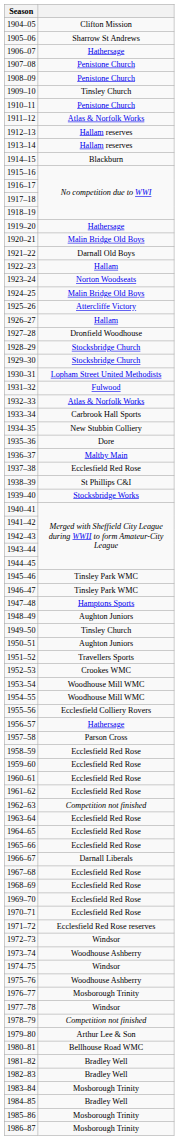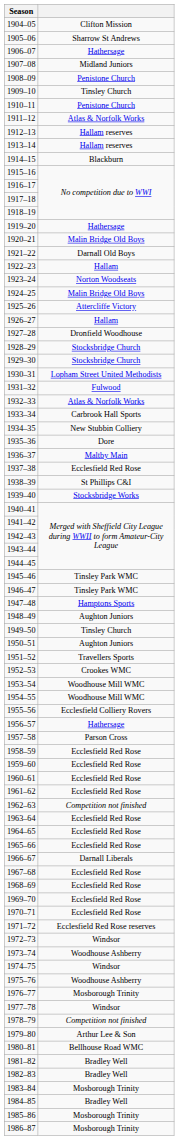1907–08 | column 2: Penistone Church -> Midland Juniors
